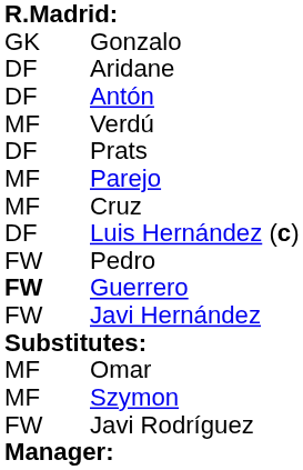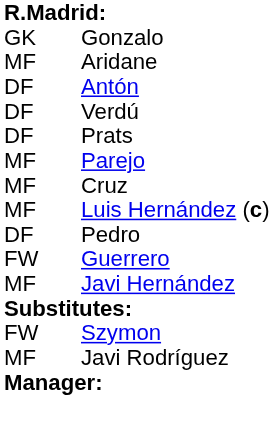Aridane | column 1: DF -> MF
Verdú | column 1: MF -> DF
Luis Hernández (c) | column 1: DF -> MF
Pedro | column 1: FW -> DF
Guerrero | column 1: bold -> normal
Javi Hernández | column 1: FW -> MF
- row: MF | Omar
Szymon | column 1: MF -> FW
Javi Rodríguez | column 1: FW -> MF
